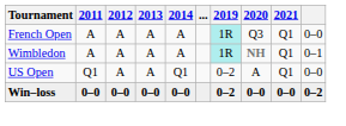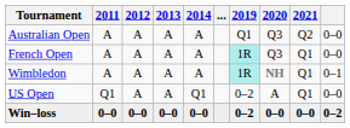+ row: Australian Open | A | A | A | A | Q1 | Q3 | Q2 | 0–0
